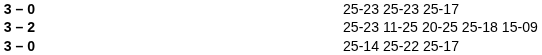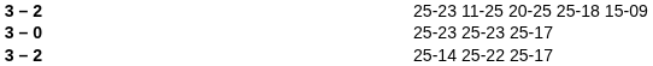rows swapped: 25-23 25-23 25-17 <-> 25-23 11-25 20-25 25-18 15-09
25-14 25-22 25-17 | column 2: 3 – 0 -> 3 – 2
